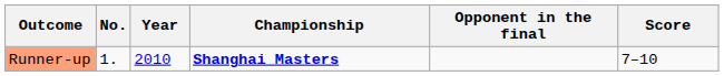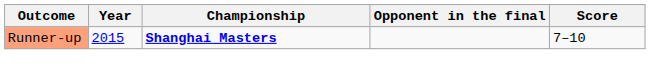- column: No. | 1.
Runner-up | Year: 2010 -> 2015
